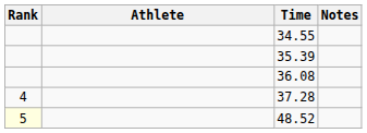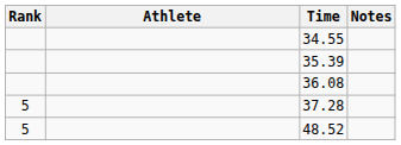37.28 | Rank: 4 -> 5
48.52 | Rank: lightyellow background -> no background
